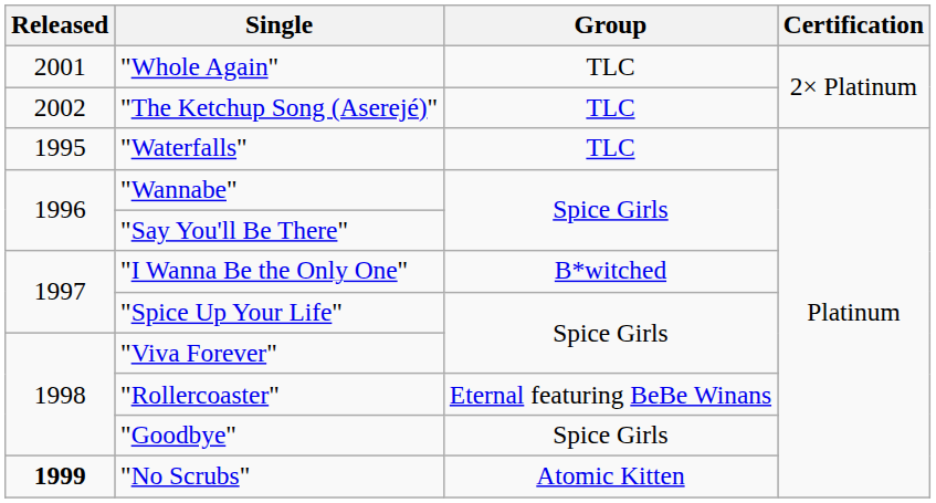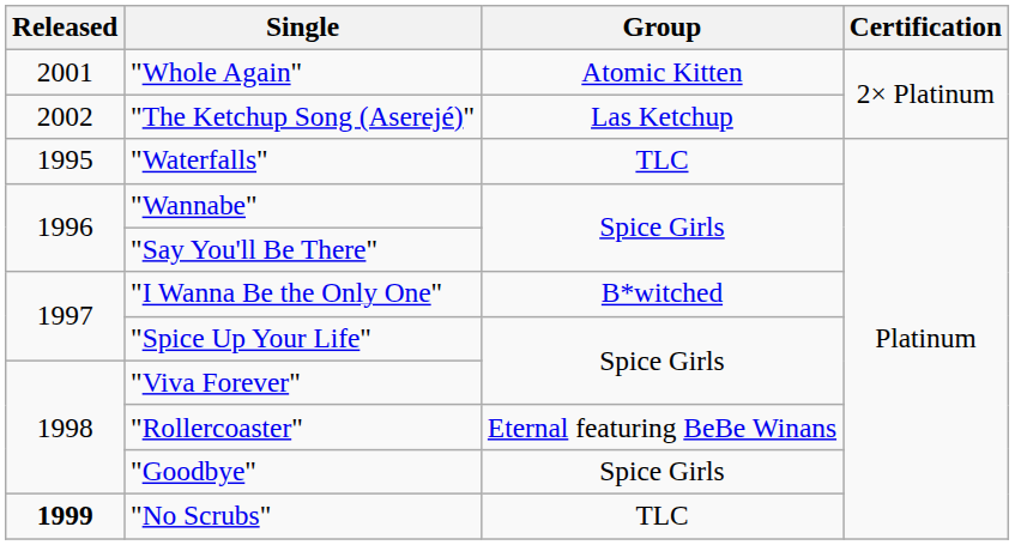"Whole Again" | Group: TLC -> Atomic Kitten
"The Ketchup Song (Aserejé)" | Group: TLC -> Las Ketchup
"No Scrubs" | Group: Atomic Kitten -> TLC
